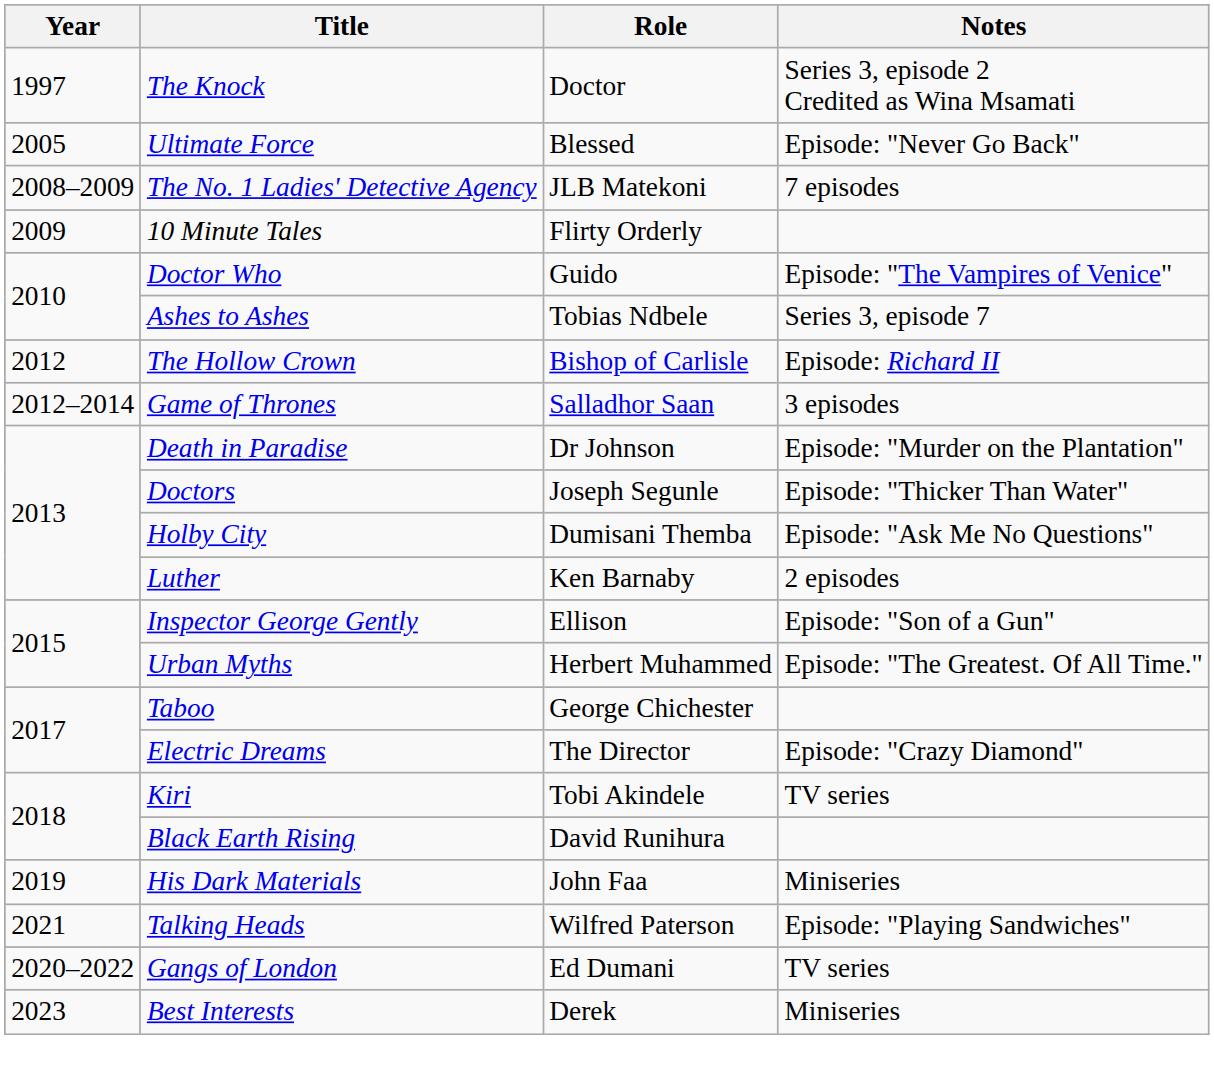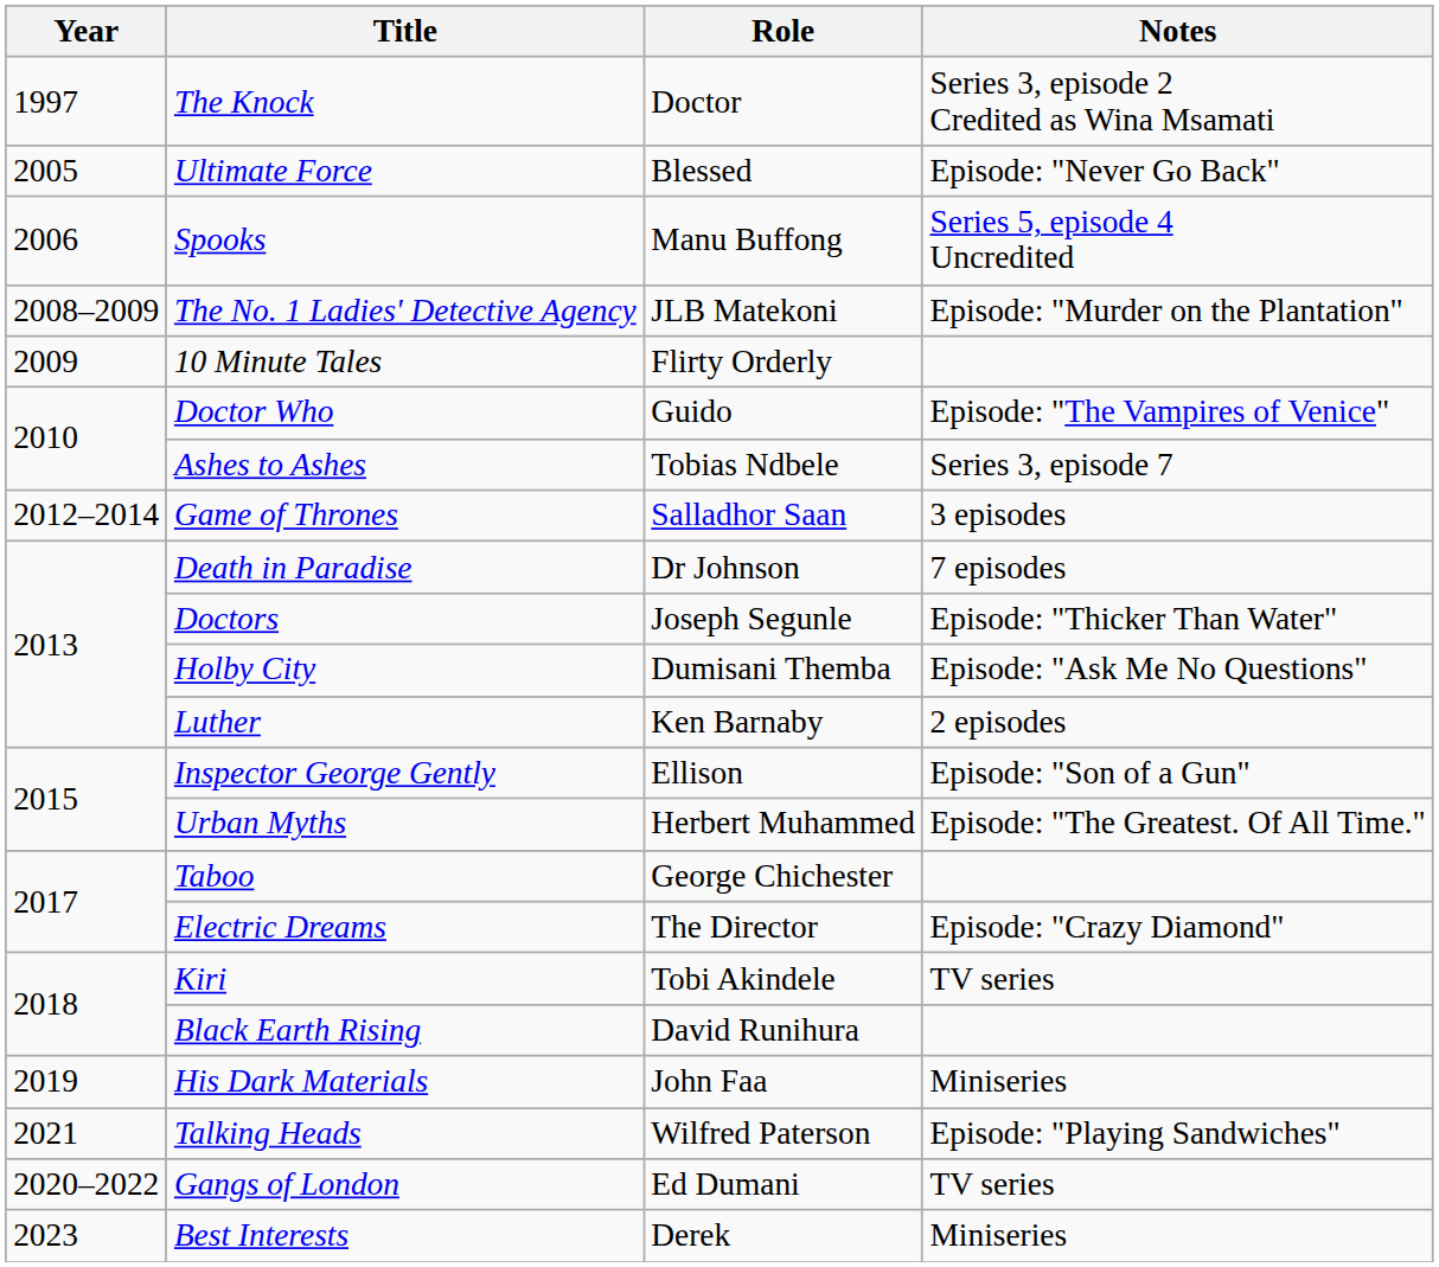+ row: 2006 | Spooks | Manu Buffong | Series 5, episode 4 Uncredited
The No. 1 Ladies' Detective Agency | Notes: 7 episodes -> Episode: "Murder on the Plantation"
- row: 2012 | The Hollow Crown | Bishop of Carlisle | Episode: Richard II
Death in Paradise | Notes: Episode: "Murder on the Plantation" -> 7 episodes
